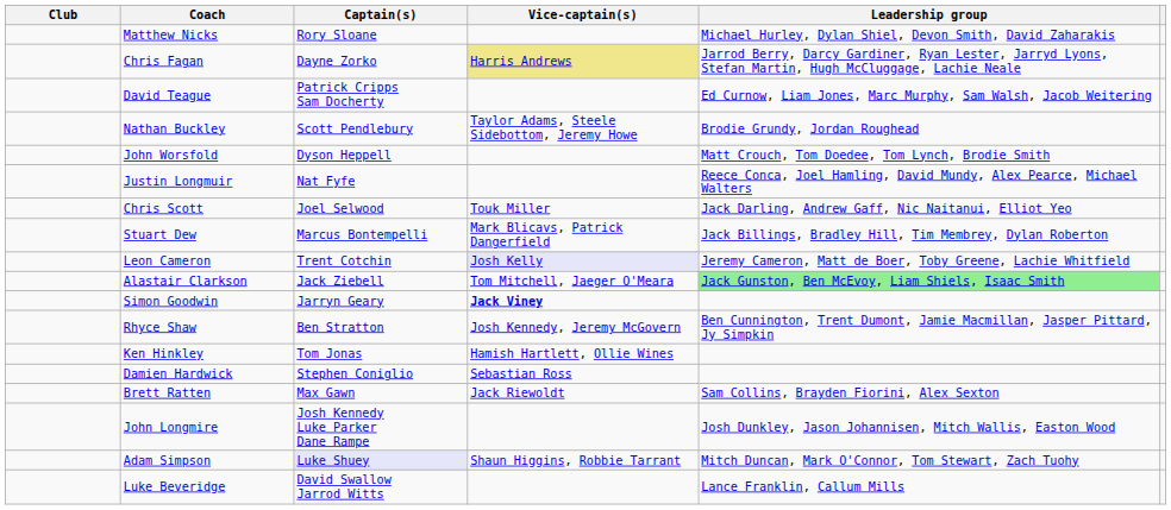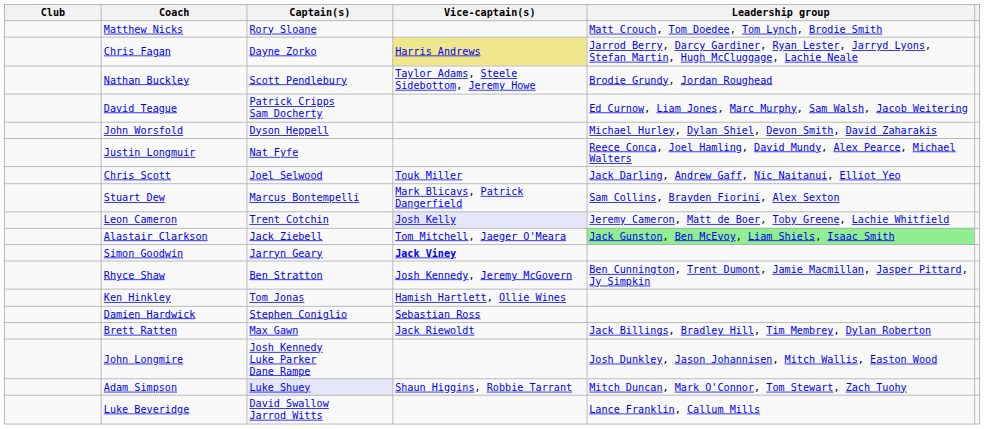Matthew Nicks | Leadership group: Michael Hurley, Dylan Shiel, Devon Smith, David Zaharakis -> Matt Crouch, Tom Doedee, Tom Lynch, Brodie Smith
rows swapped: David Teague <-> Nathan Buckley
John Worsfold | Leadership group: Matt Crouch, Tom Doedee, Tom Lynch, Brodie Smith -> Michael Hurley, Dylan Shiel, Devon Smith, David Zaharakis
Stuart Dew | Leadership group: Jack Billings, Bradley Hill, Tim Membrey, Dylan Roberton -> Sam Collins, Brayden Fiorini, Alex Sexton
Brett Ratten | Leadership group: Sam Collins, Brayden Fiorini, Alex Sexton -> Jack Billings, Bradley Hill, Tim Membrey, Dylan Roberton
